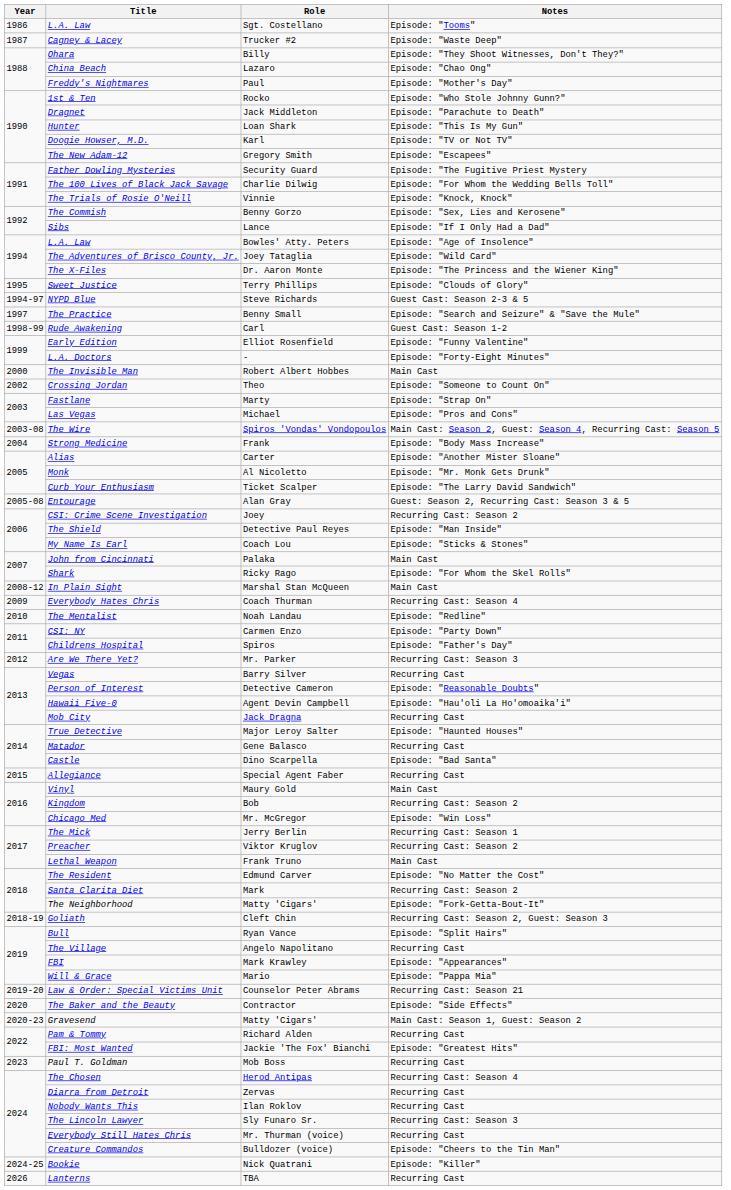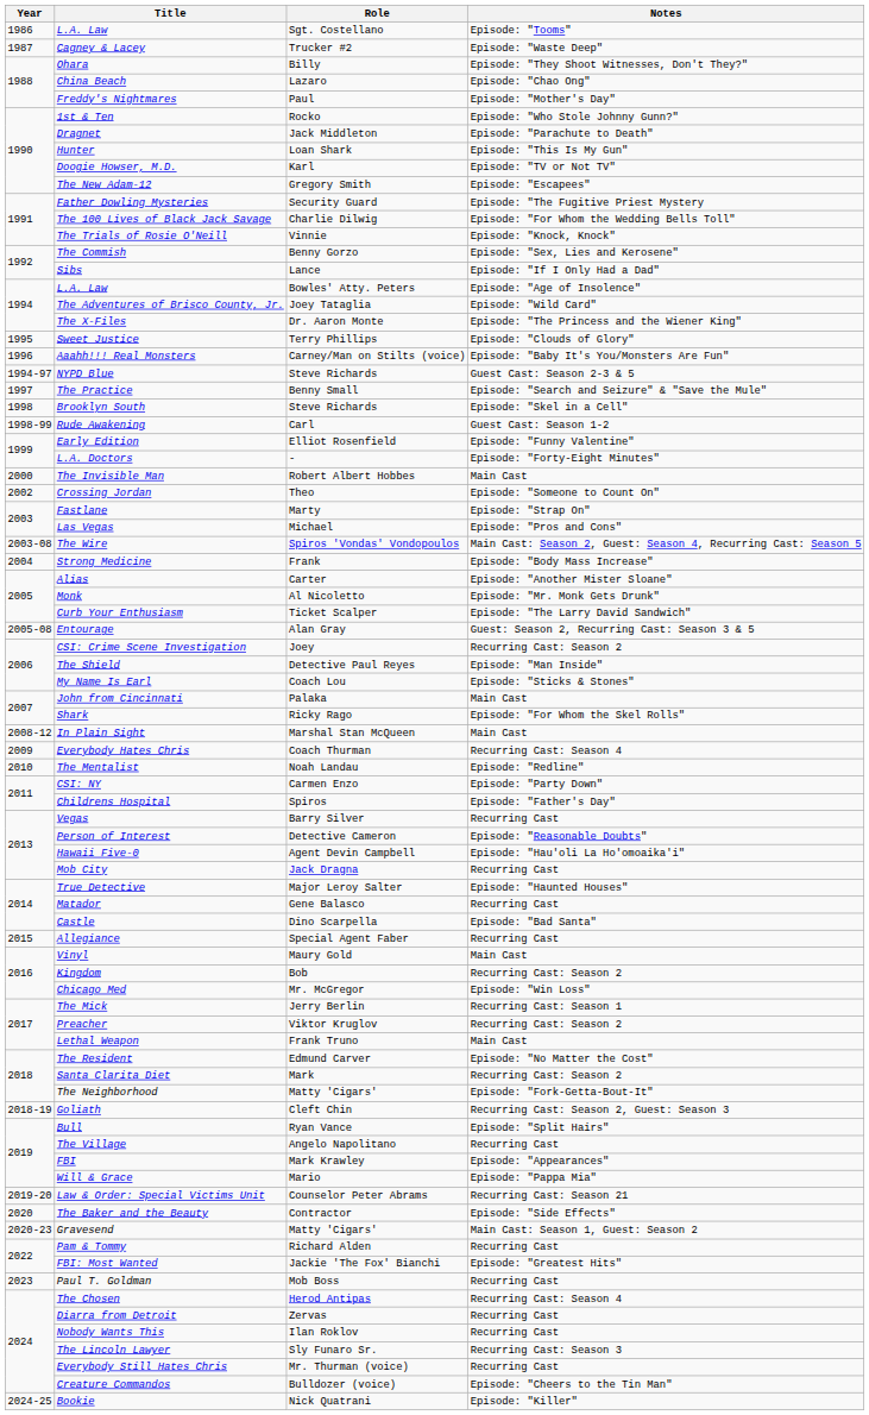+ row: 1996 | Aaahh!!! Real Monsters | Carney/Man on Stilts (voice) | Episode: "Baby It's You/Monsters Are Fun"
+ row: 1998 | Brooklyn South | Steve Richards | Episode: "Skel in a Cell"
- row: 2012 | Are We There Yet? | Mr. Parker | Recurring Cast: Season 3
- row: 2026 | Lanterns | TBA | Recurring Cast
